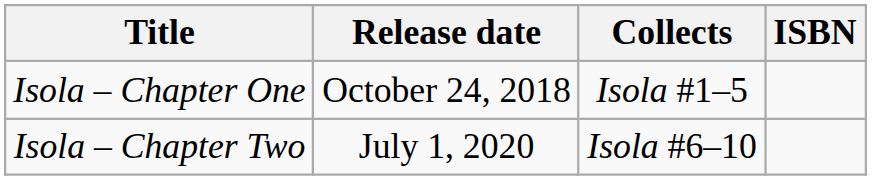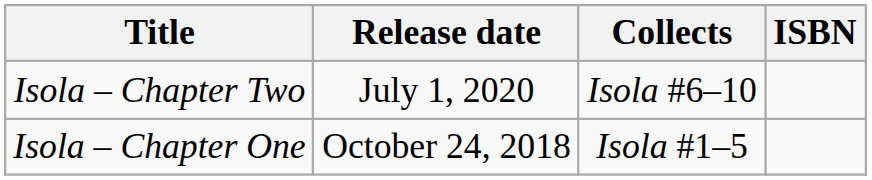rows swapped: Isola – Chapter One <-> Isola – Chapter Two
